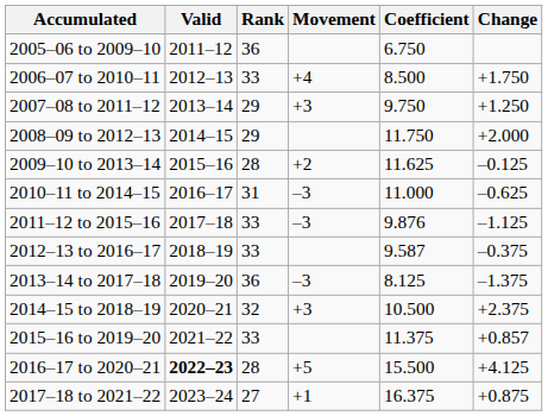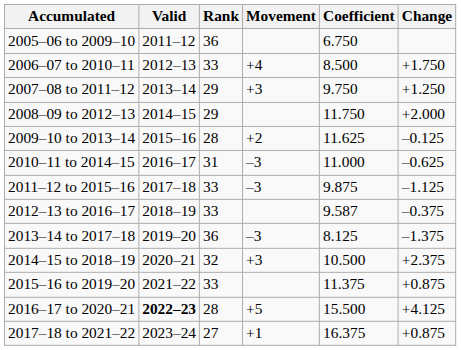2011–12 to 2015–16 | Coefficient: 9.876 -> 9.875
2015–16 to 2019–20 | Change: +0.857 -> +0.875
